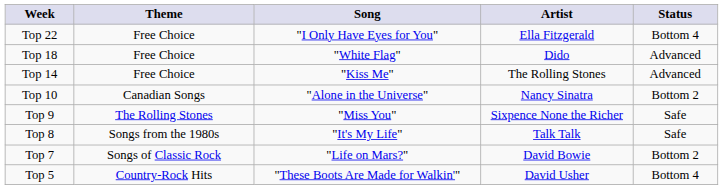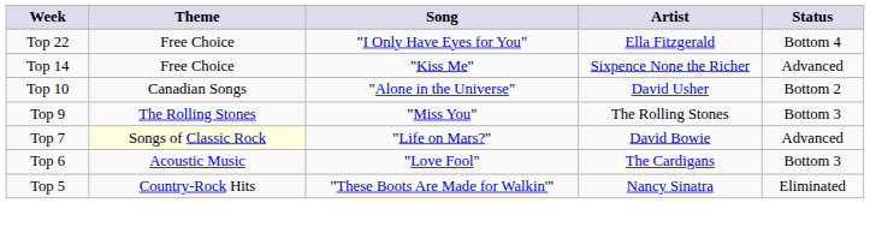- row: Top 18 | Free Choice | "White Flag" | Dido | Advanced
Top 14 | Artist: The Rolling Stones -> Sixpence None the Richer
Top 10 | Artist: Nancy Sinatra -> David Usher
Top 9 | Artist: Sixpence None the Richer -> The Rolling Stones
Top 9 | Status: Safe -> Bottom 3
- row: Top 8 | Songs from the 1980s | "It's My Life" | Talk Talk | Safe
Top 7 | Theme: no background -> lightyellow background
Top 7 | Status: Bottom 2 -> Advanced
+ row: Top 6 | Acoustic Music | "Love Fool" | The Cardigans | Bottom 3
Top 5 | Artist: David Usher -> Nancy Sinatra
Top 5 | Status: Bottom 4 -> Eliminated
